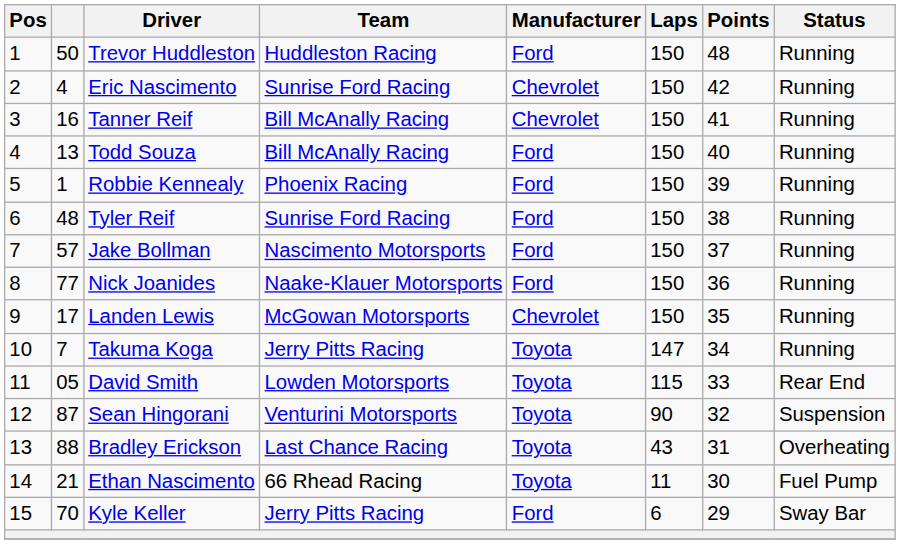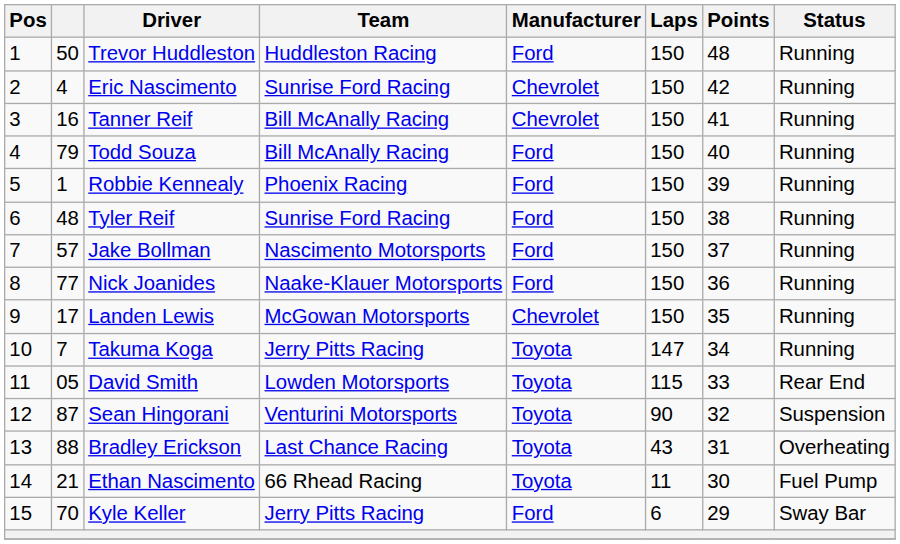Todd Souza | column 2: 13 -> 79
